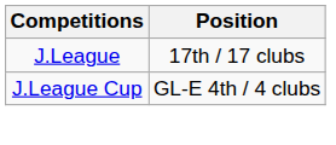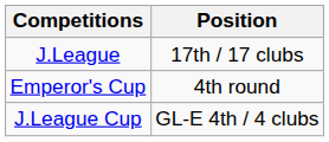+ row: Emperor's Cup | 4th round
